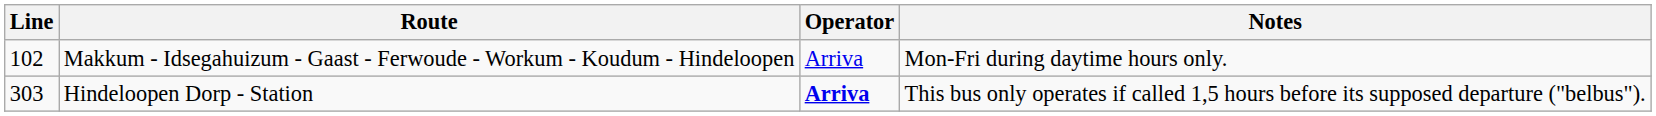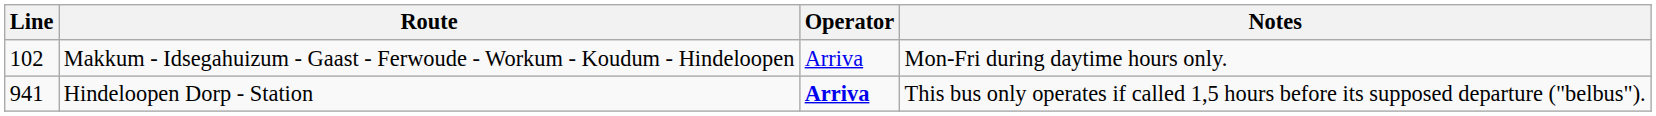Hindeloopen Dorp - Station | Line: 303 -> 941
